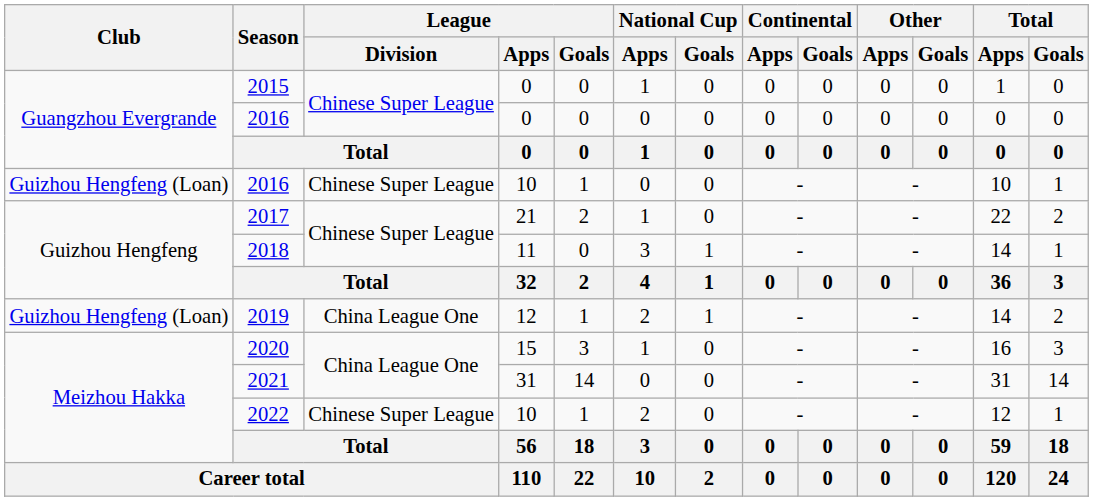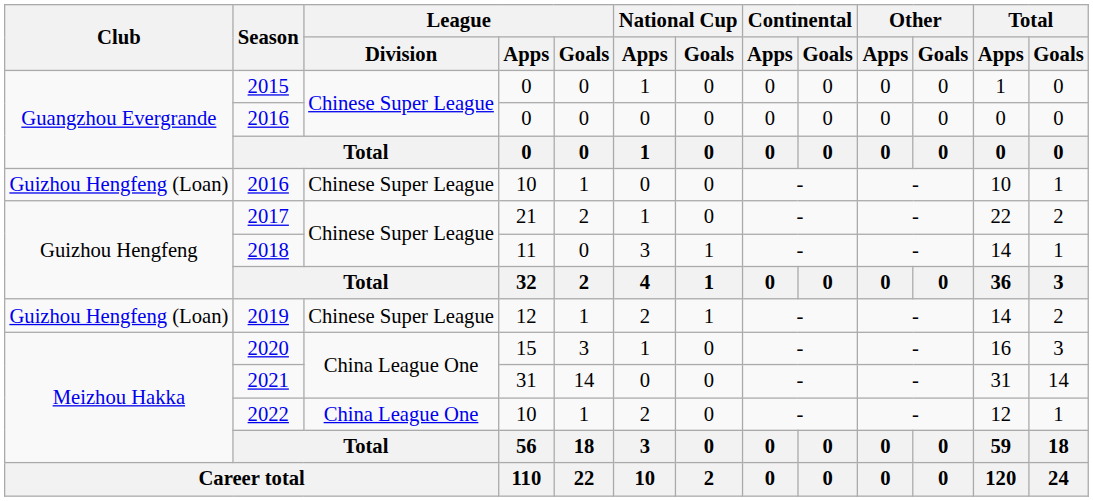2019 | League / Division: China League One -> Chinese Super League
2022 | League / Division: Chinese Super League -> China League One
